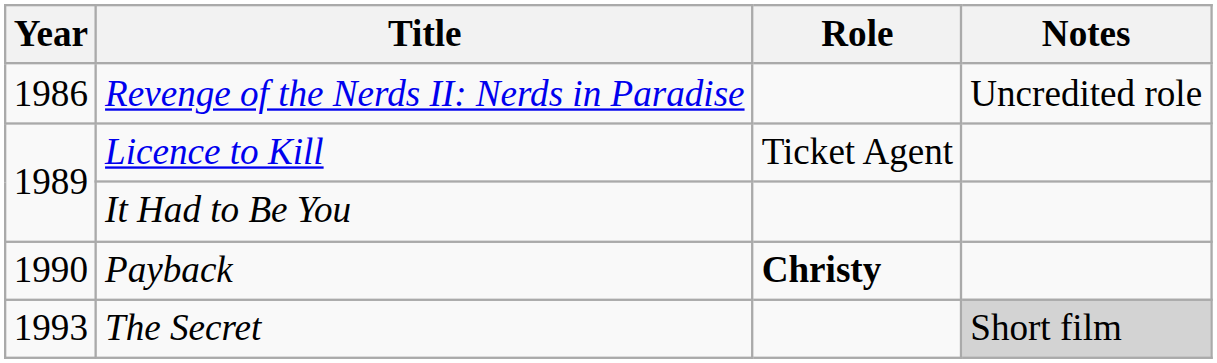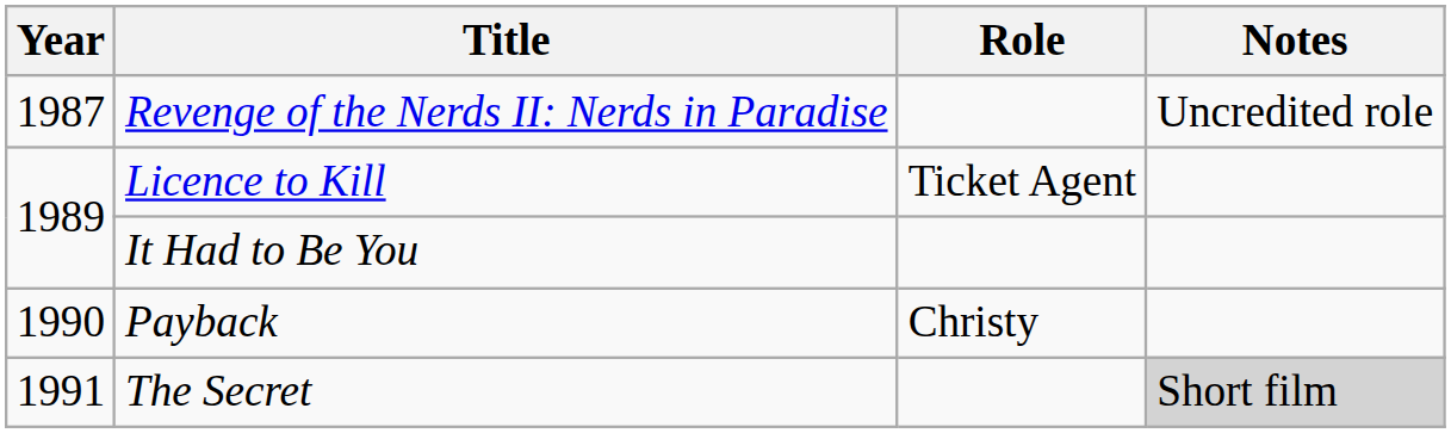Revenge of the Nerds II: Nerds in Paradise | Year: 1986 -> 1987
Payback | Role: bold -> normal
The Secret | Year: 1993 -> 1991
